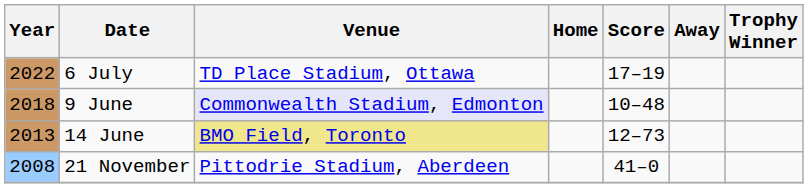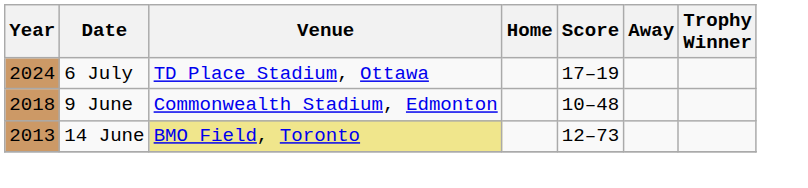6 July | Year: 2022 -> 2024
9 June | Venue: lavender background -> no background
- row: 2008 | 21 November | Pittodrie Stadium, Aberdeen | 41–0
